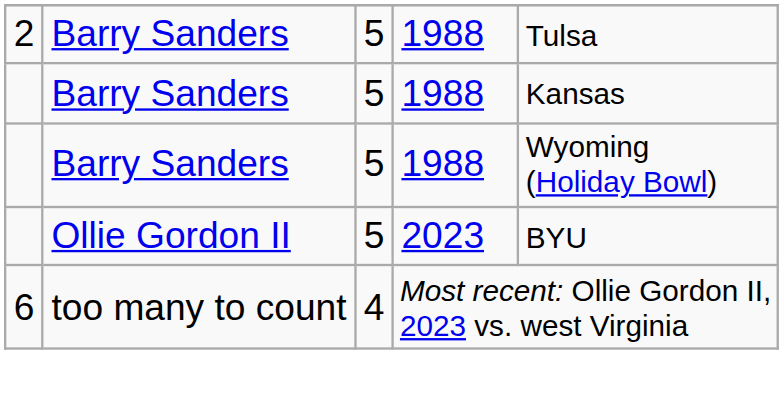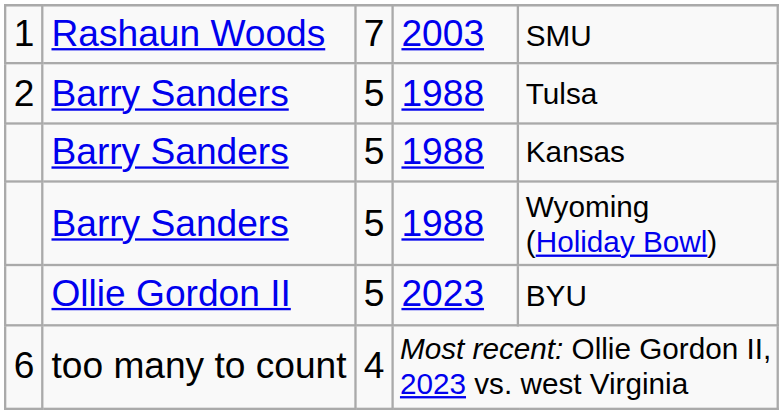+ row: 1 | Rashaun Woods | 7 | 2003 | SMU
